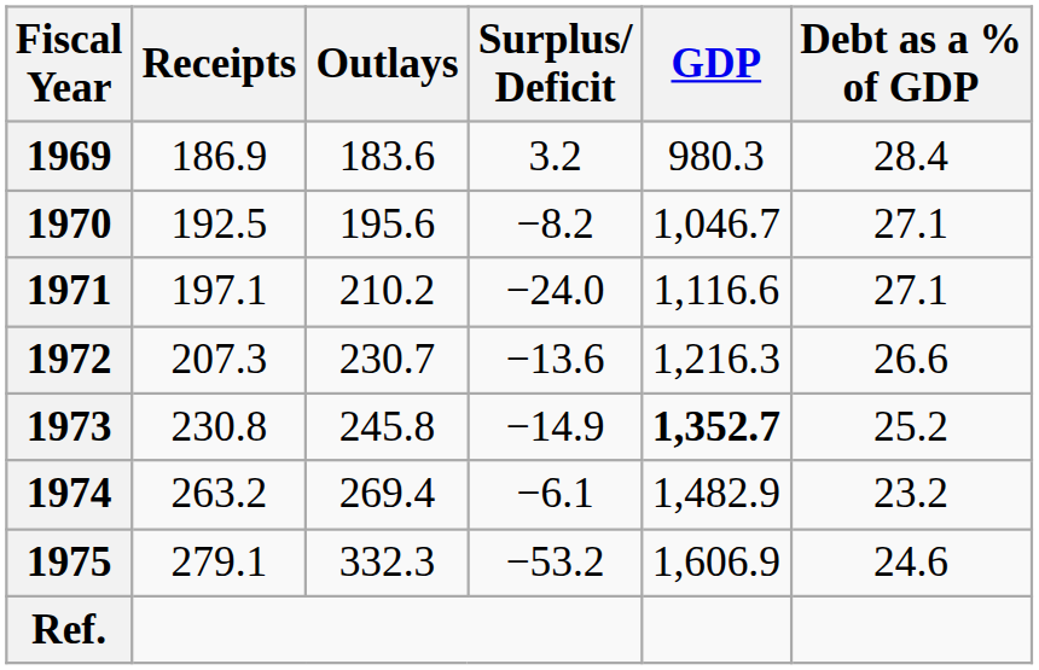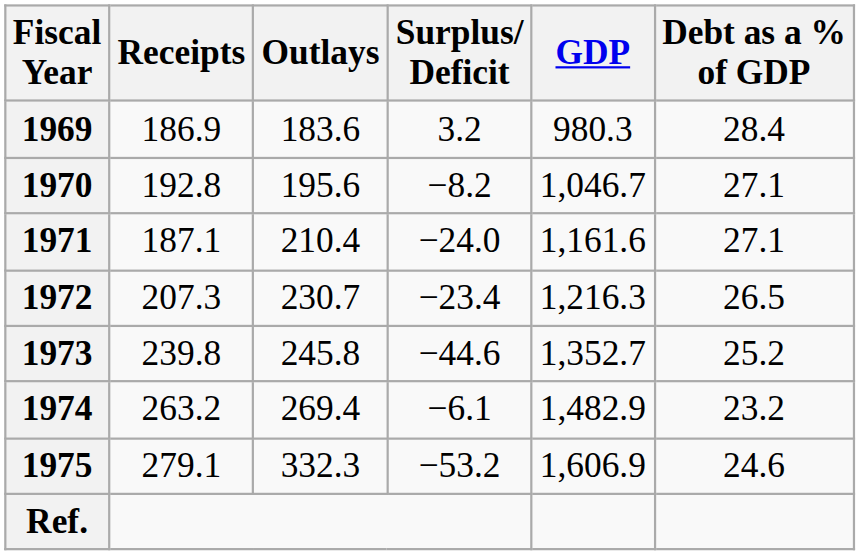1970 | Receipts: 192.5 -> 192.8
1971 | Receipts: 197.1 -> 187.1
1971 | Outlays: 210.2 -> 210.4
1971 | GDP: 1,116.6 -> 1,161.6
1972 | Surplus/ Deficit: −13.6 -> −23.4
1972 | Debt as a % of GDP: 26.6 -> 26.5
1973 | Receipts: 230.8 -> 239.8
1973 | Surplus/ Deficit: −14.9 -> −44.6
1973 | GDP: bold -> normal
